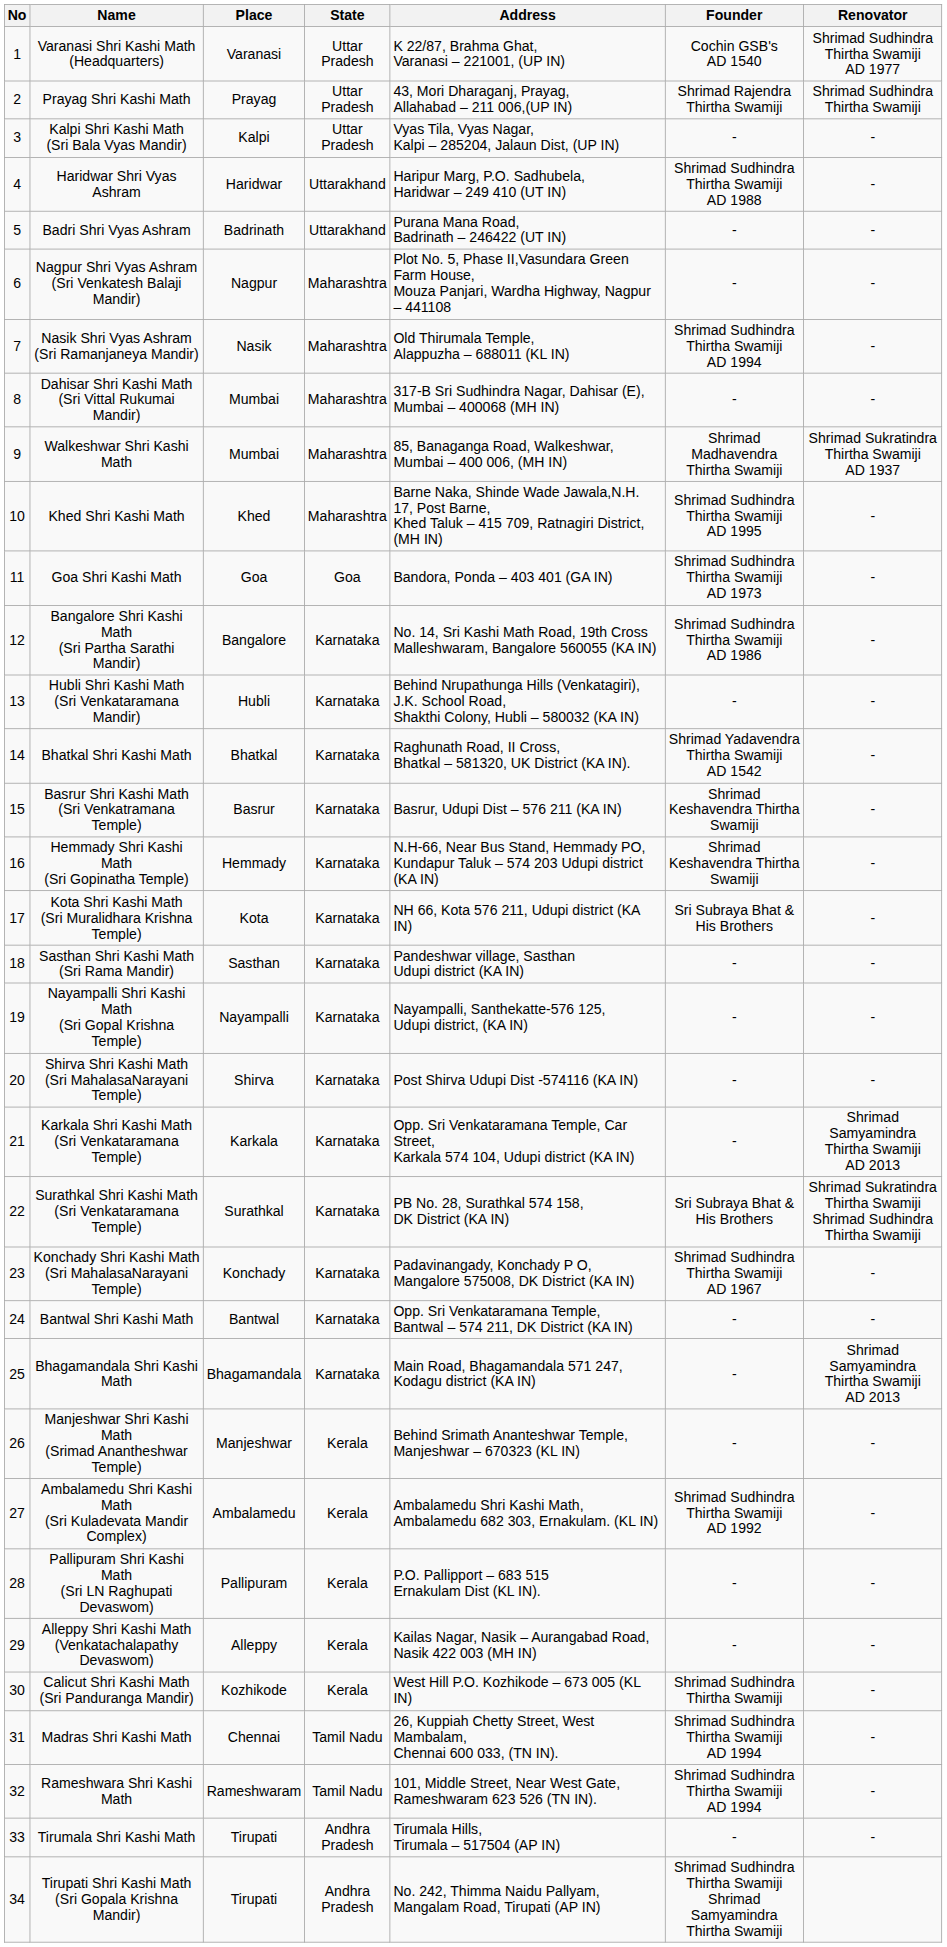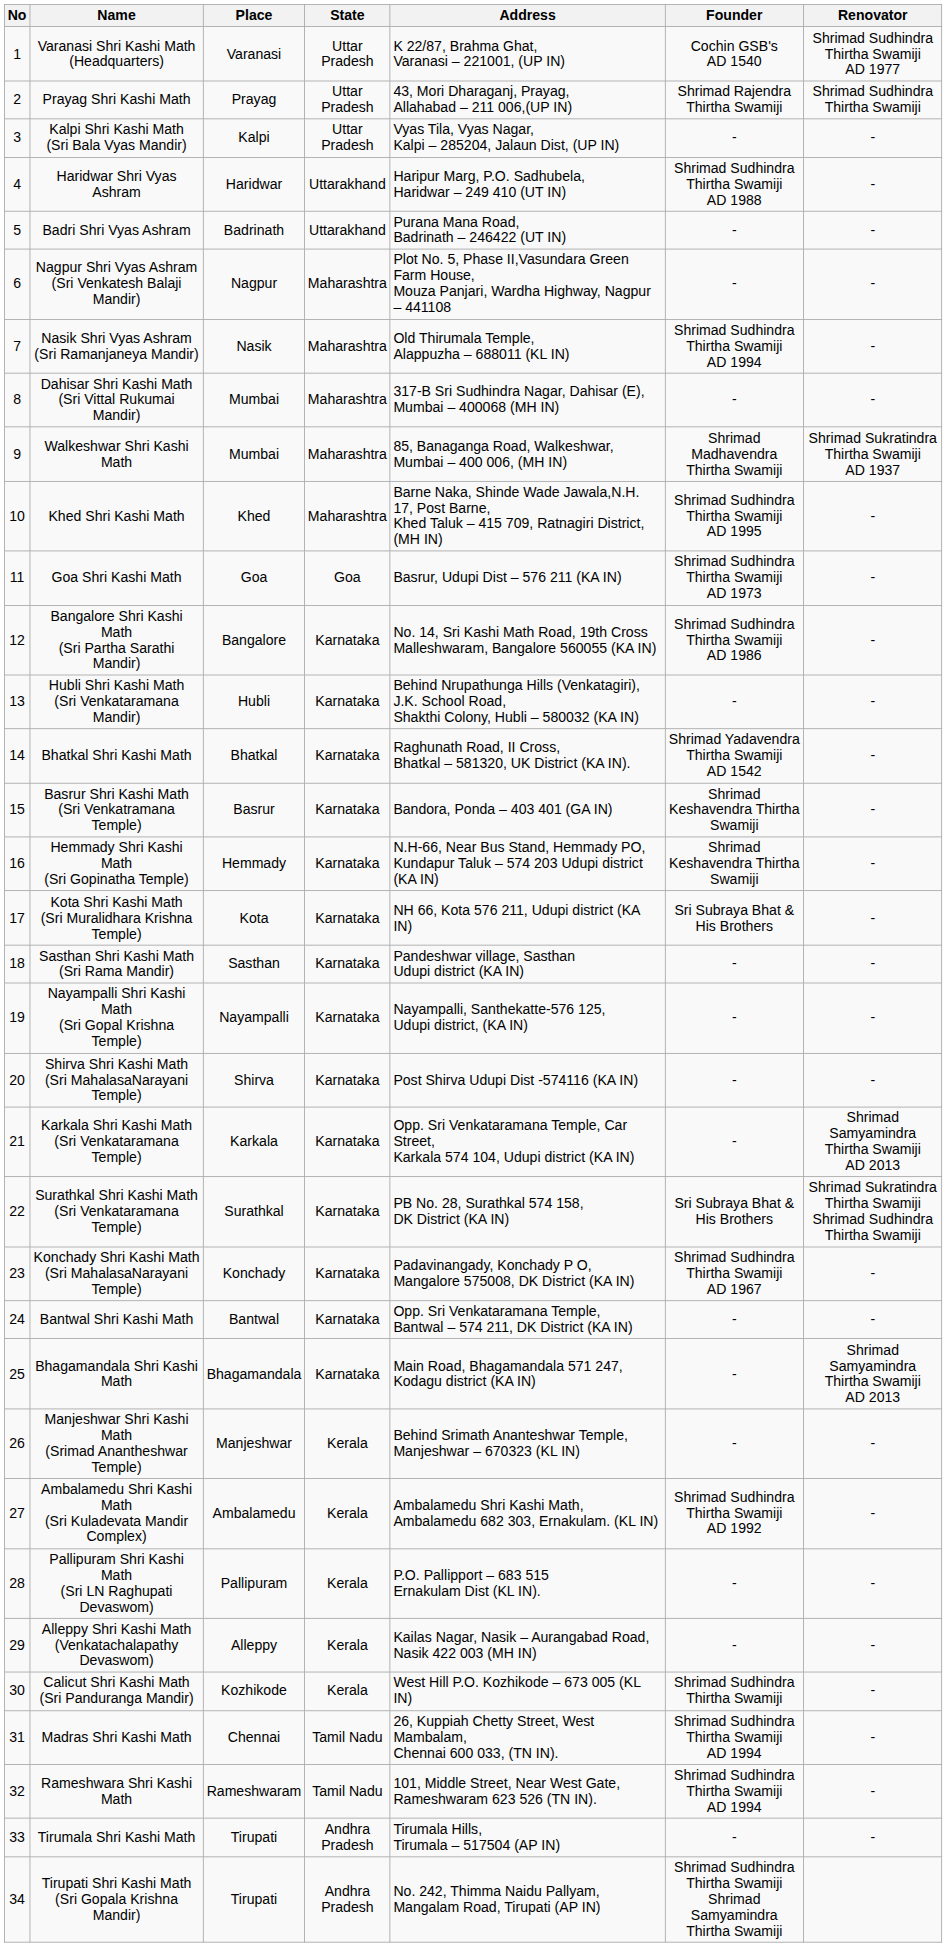Goa Shri Kashi Math | Address: Bandora, Ponda – 403 401 (GA IN) -> Basrur, Udupi Dist – 576 211 (KA IN)
Basrur Shri Kashi Math (Sri Venkatramana Temple) | Address: Basrur, Udupi Dist – 576 211 (KA IN) -> Bandora, Ponda – 403 401 (GA IN)
